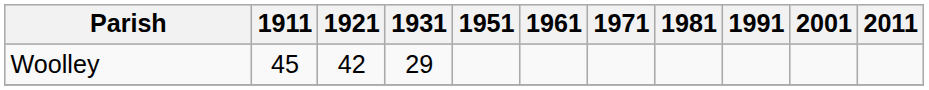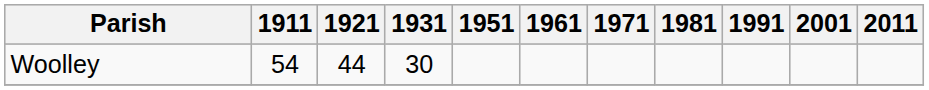Woolley | 1911: 45 -> 54
Woolley | 1921: 42 -> 44
Woolley | 1931: 29 -> 30
